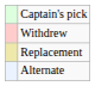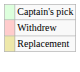- row: Alternate
